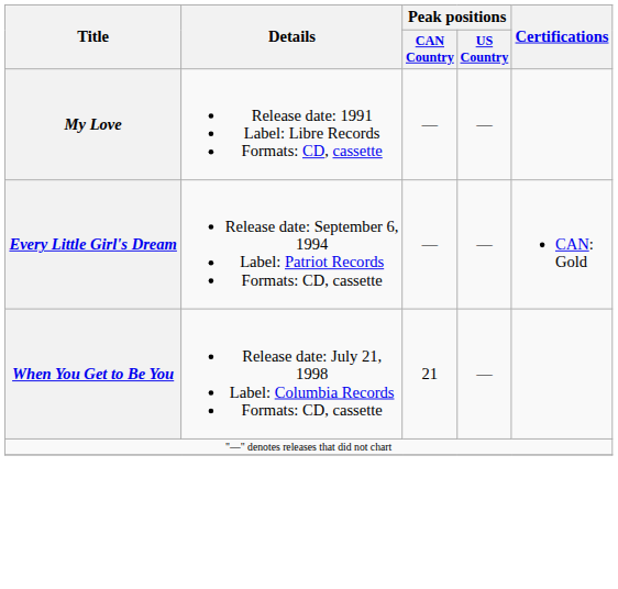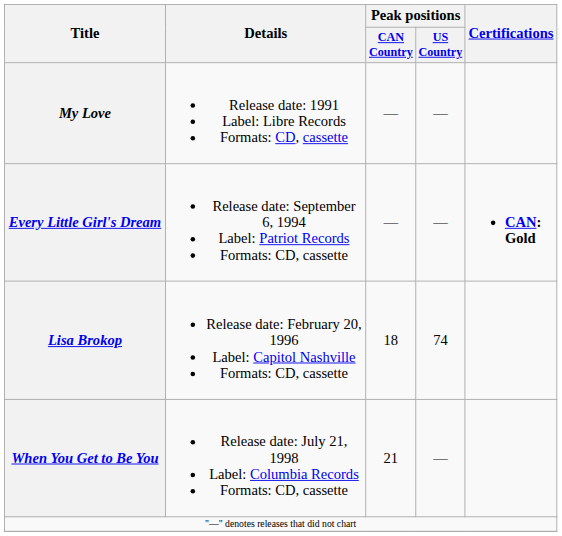Every Little Girl's Dream | Certifications: normal -> bold
+ row: Lisa Brokop | Release date: February 20, 1996 Label: Capitol Nashville Formats: CD, cassette | 18 | 74
